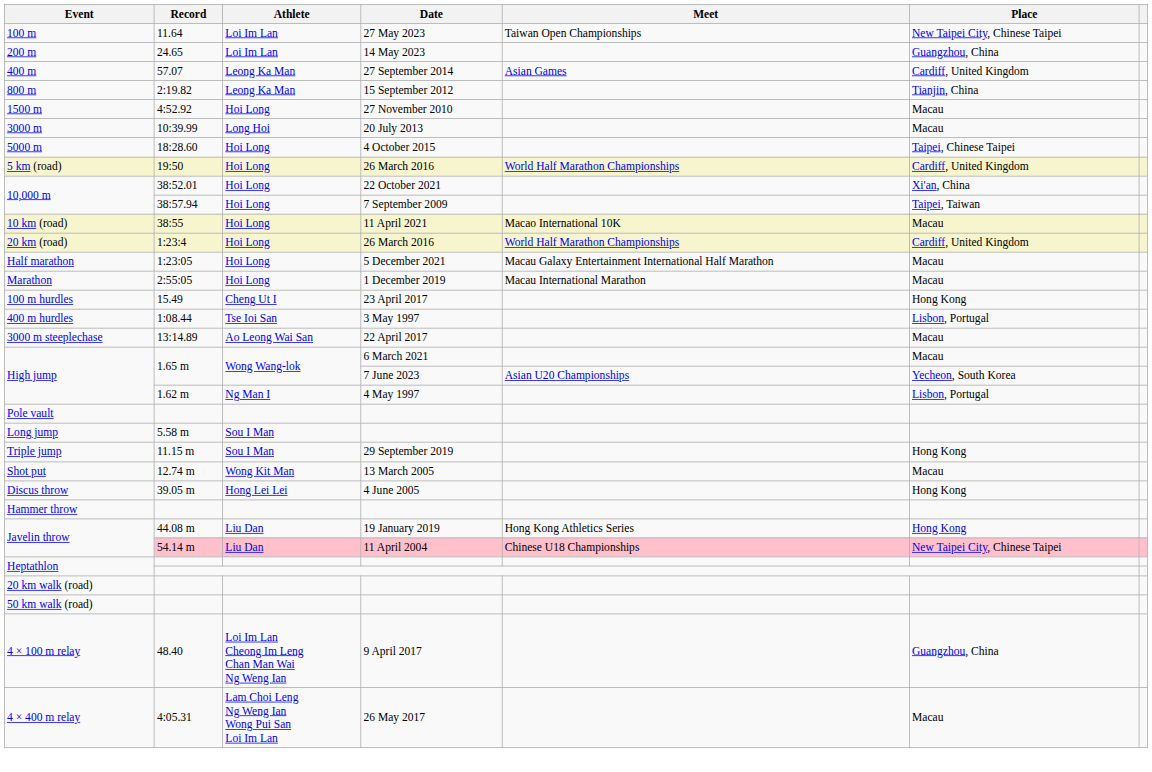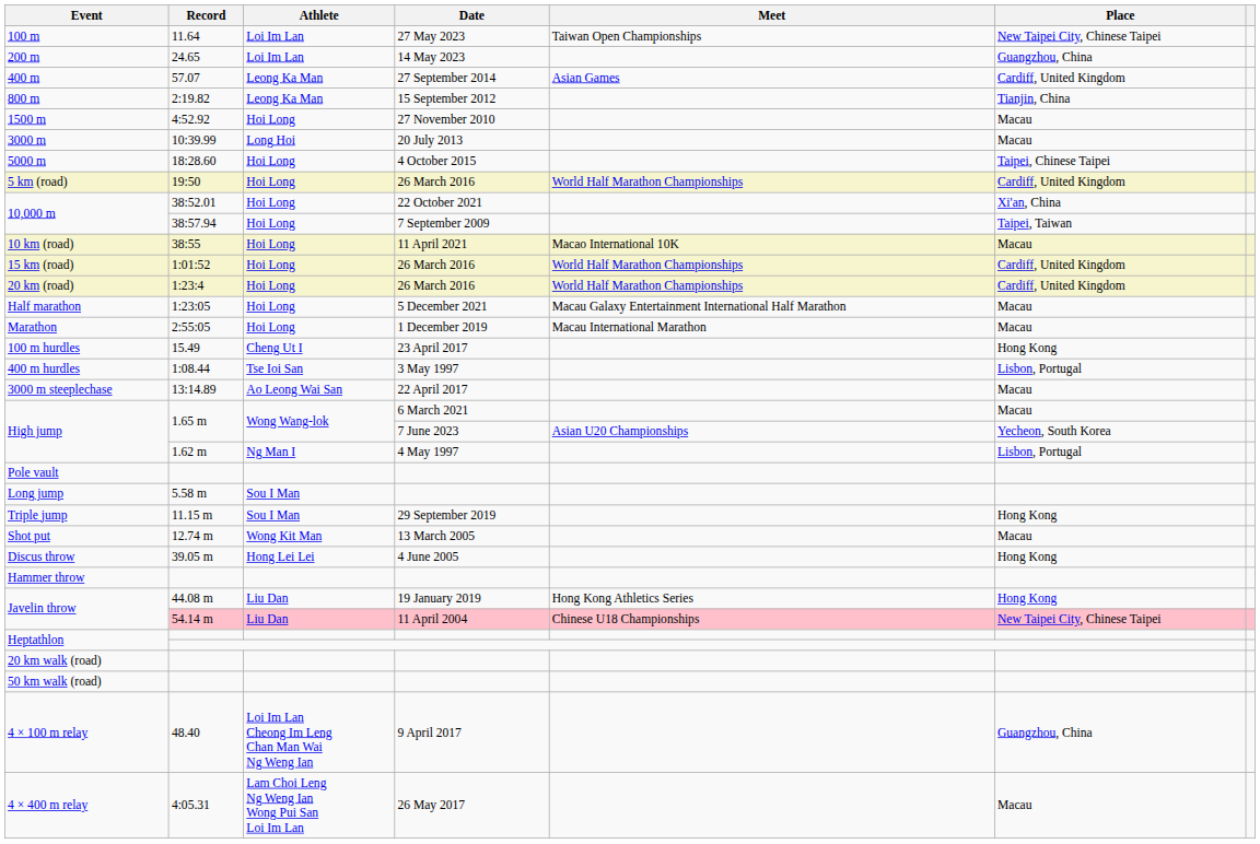+ row: 15 km (road) | 1:01:52 | Hoi Long | 26 March 2016 | World Half Marathon Championships | Cardiff, United Kingdom
